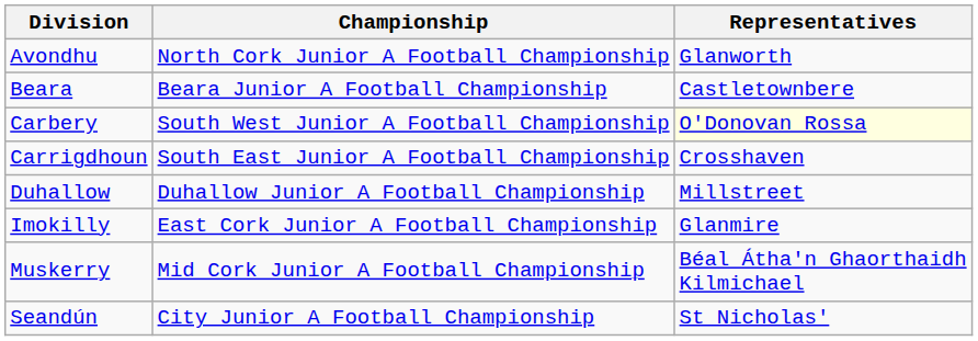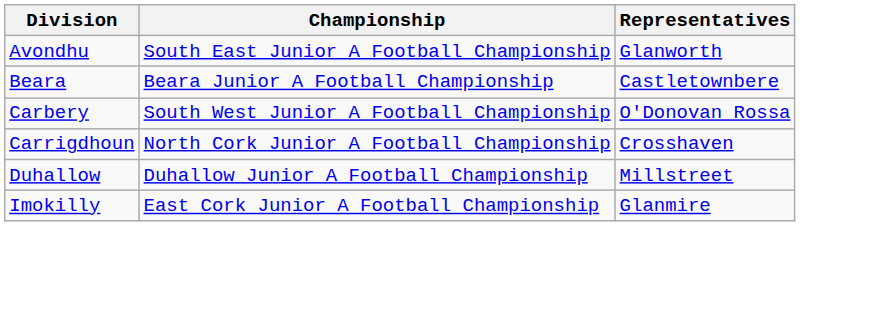Avondhu | Championship: North Cork Junior A Football Championship -> South East Junior A Football Championship
Carbery | Representatives: lightyellow background -> no background
Carrigdhoun | Championship: South East Junior A Football Championship -> North Cork Junior A Football Championship
- row: Muskerry | Mid Cork Junior A Football Championship | Béal Átha'n Ghaorthaidh Kilmichael
- row: Seandún | City Junior A Football Championship | St Nicholas'
